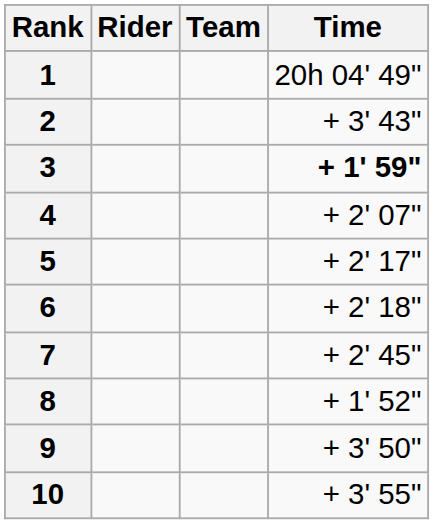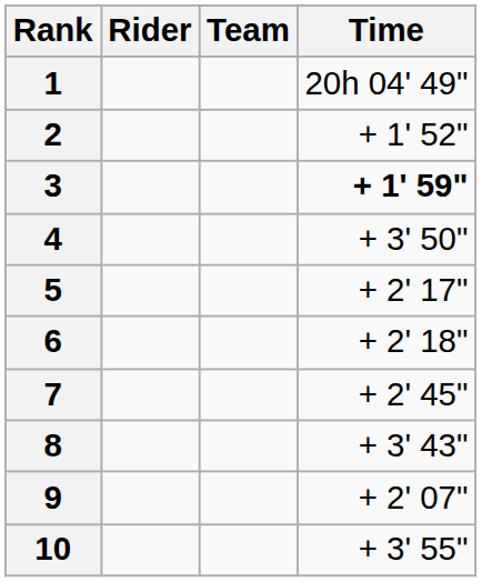2 | Time: + 3' 43" -> + 1' 52"
4 | Time: + 2' 07" -> + 3' 50"
8 | Time: + 1' 52" -> + 3' 43"
9 | Time: + 3' 50" -> + 2' 07"
